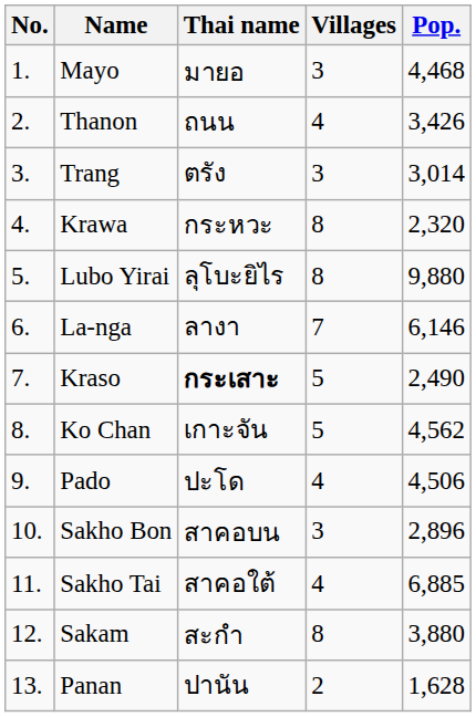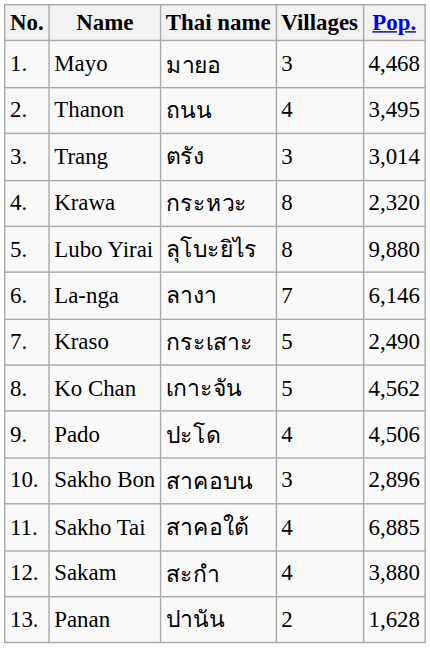Thanon | Pop.: 3,426 -> 3,495
Kraso | Thai name: bold -> normal
Sakam | Villages: 8 -> 4
